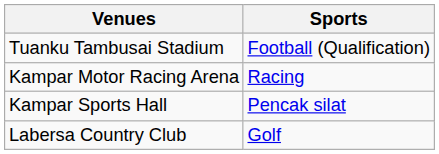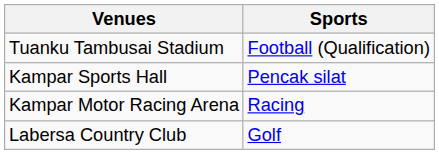rows swapped: Kampar Sports Hall <-> Kampar Motor Racing Arena
